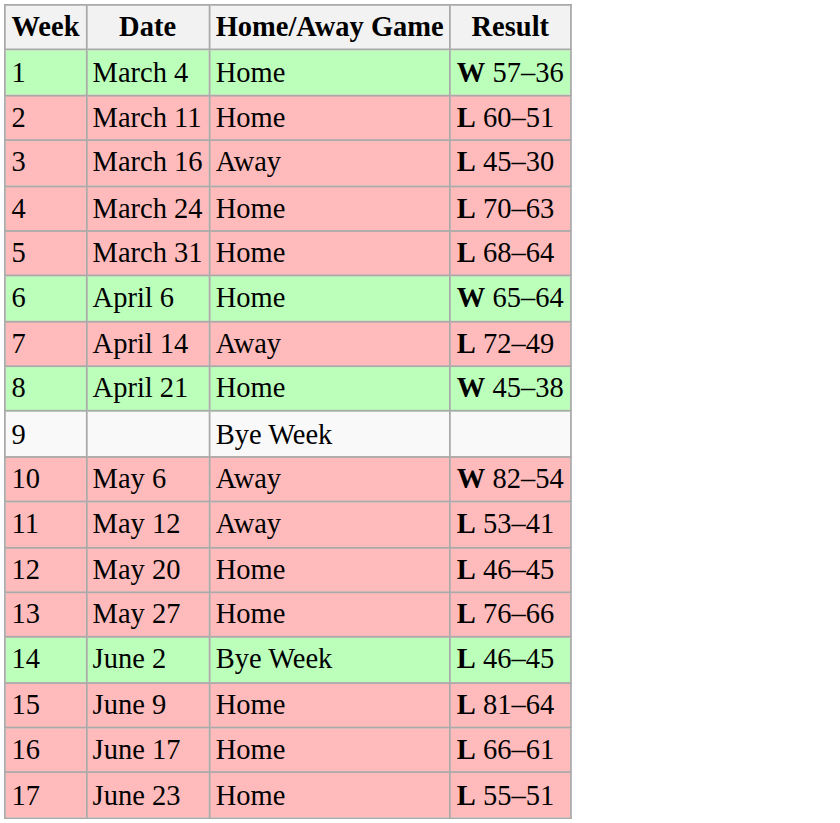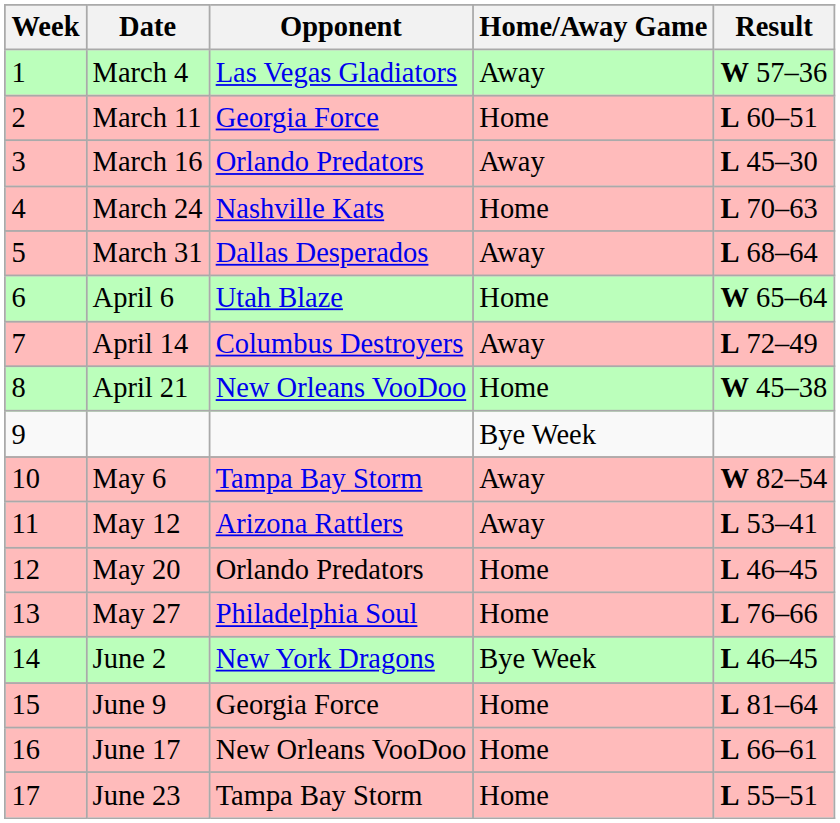+ column: Opponent | Las Vegas Gladiators | Georgia Force | Orlando Predators | Nashville Kats | Dallas Desperados | Utah Blaze | Columbus Destroyers | New Orleans VooDoo | Tampa Bay Storm | Arizona Rattlers | Orlando Predators | Philadelphia Soul | New York Dragons | Georgia Force | New Orleans VooDoo | Tampa Bay Storm
March 4 | Home/Away Game: Home -> Away
March 31 | Home/Away Game: Home -> Away
